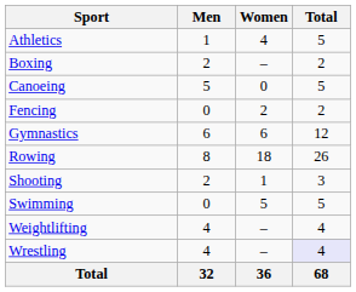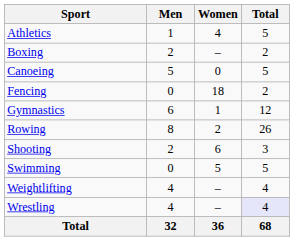Fencing | Women: 2 -> 18
Gymnastics | Women: 6 -> 1
Rowing | Women: 18 -> 2
Shooting | Women: 1 -> 6
